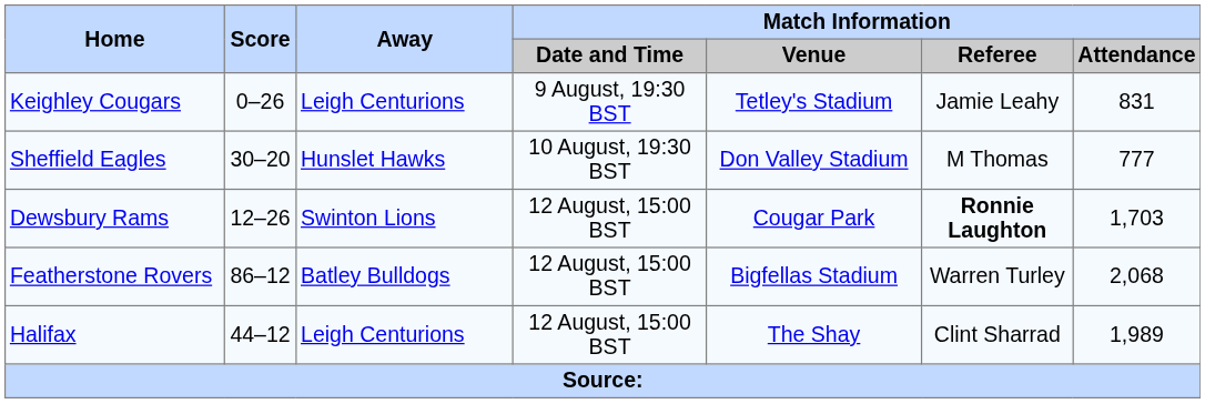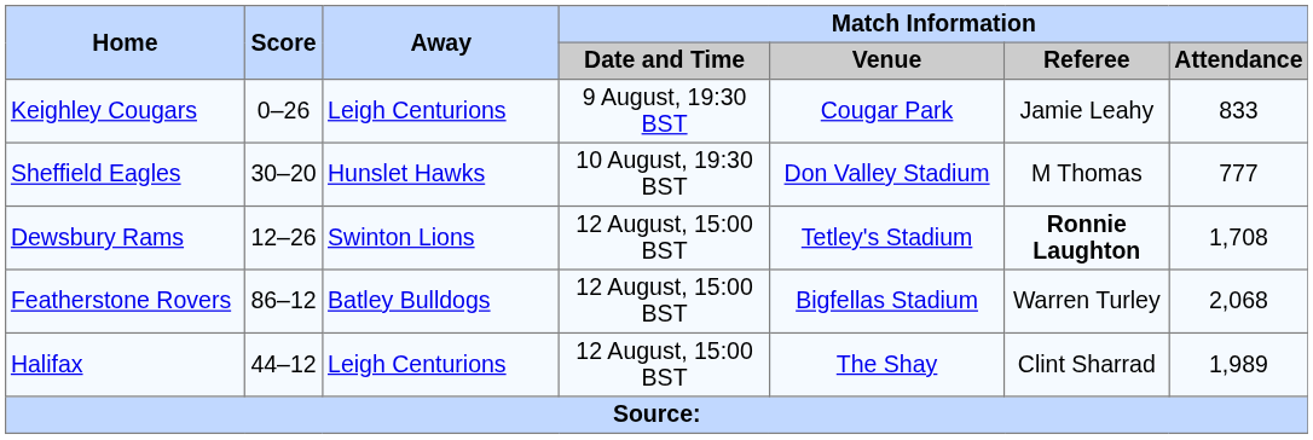Keighley Cougars | Match Information / Venue: Tetley's Stadium -> Cougar Park
Keighley Cougars | Match Information / Attendance: 831 -> 833
Dewsbury Rams | Match Information / Venue: Cougar Park -> Tetley's Stadium
Dewsbury Rams | Match Information / Attendance: 1,703 -> 1,708
